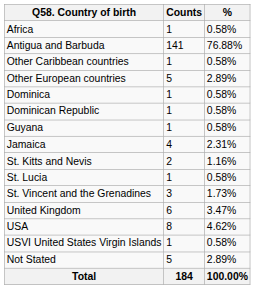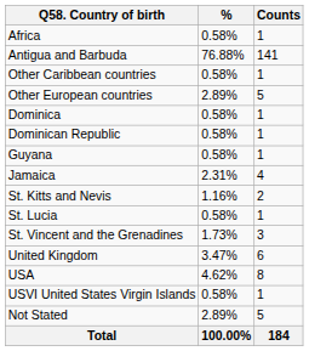columns swapped: Counts <-> %
